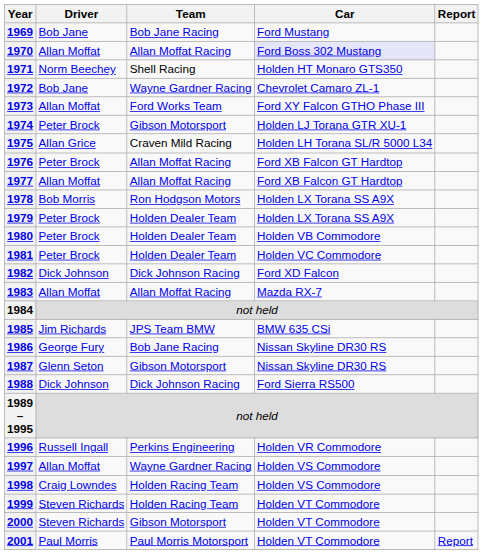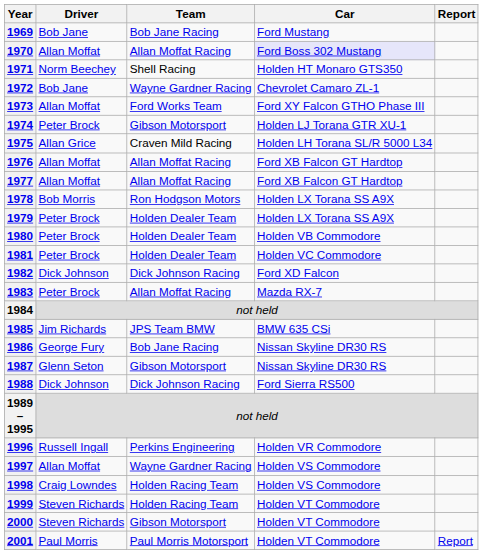1976 | Driver: Peter Brock -> Allan Moffat
1983 | Driver: Allan Moffat -> Peter Brock
